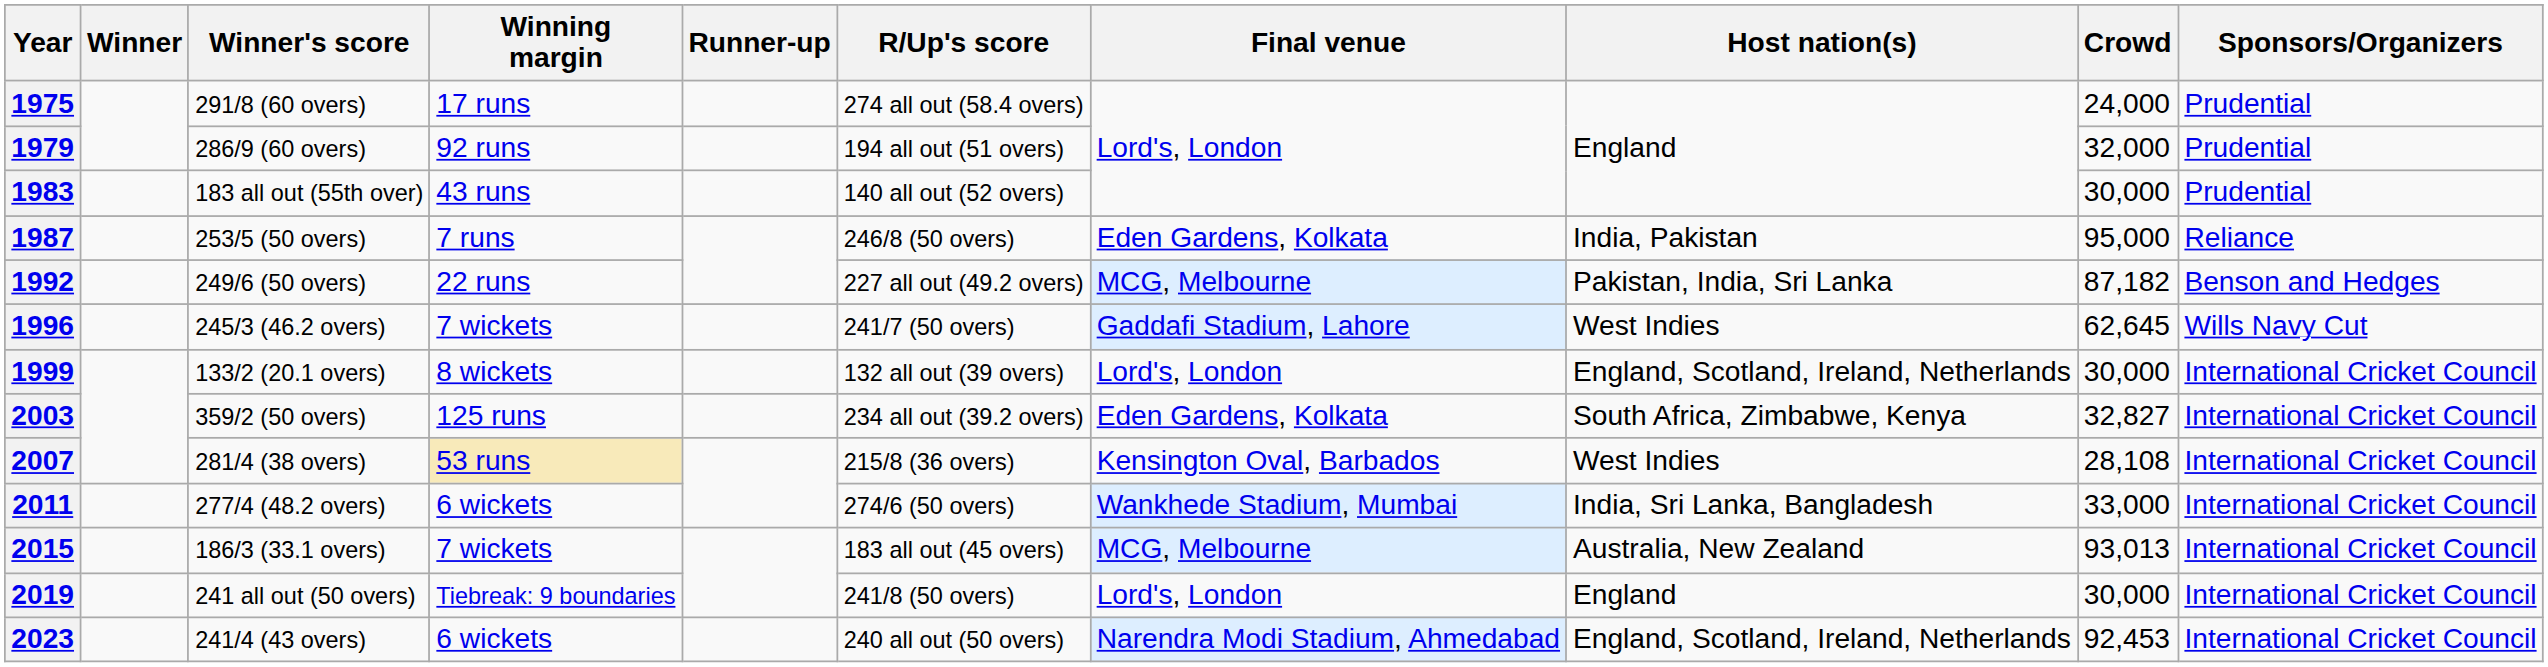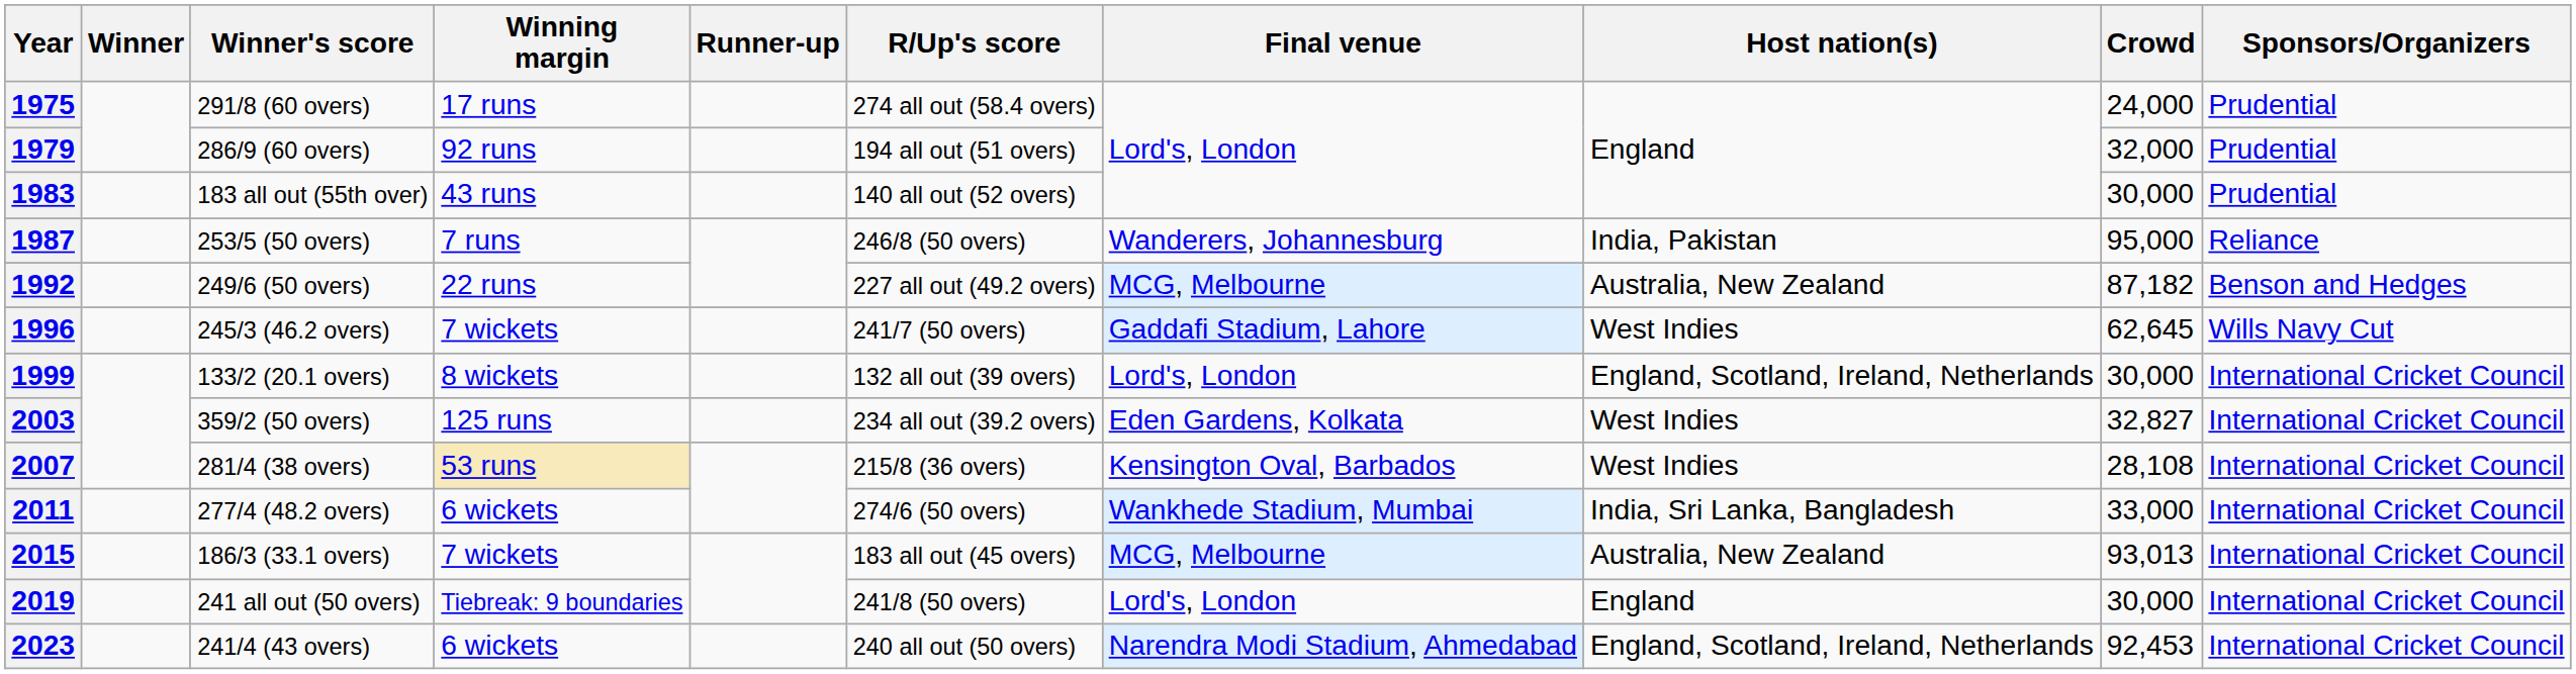1987 | Final venue: Eden Gardens, Kolkata -> Wanderers, Johannesburg
1992 | Host nation(s): Pakistan, India, Sri Lanka -> Australia, New Zealand
2003 | Host nation(s): South Africa, Zimbabwe, Kenya -> West Indies
